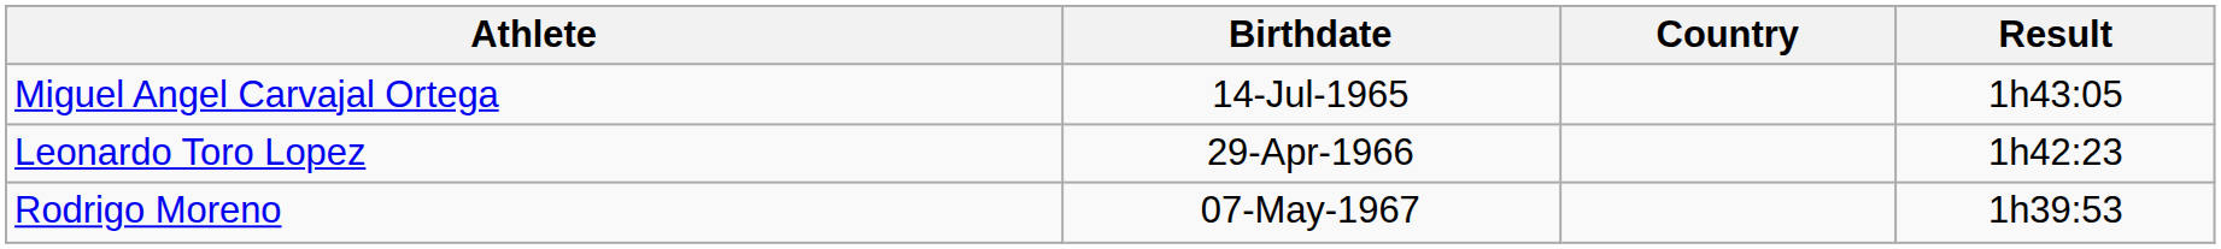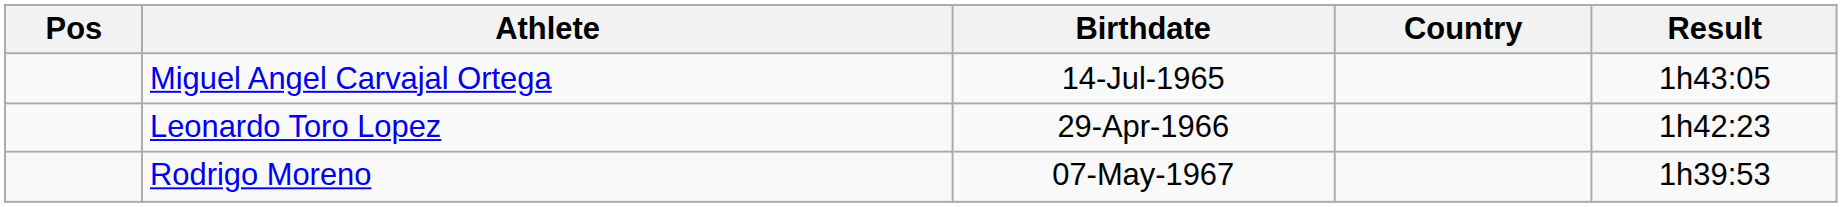+ column: Pos
